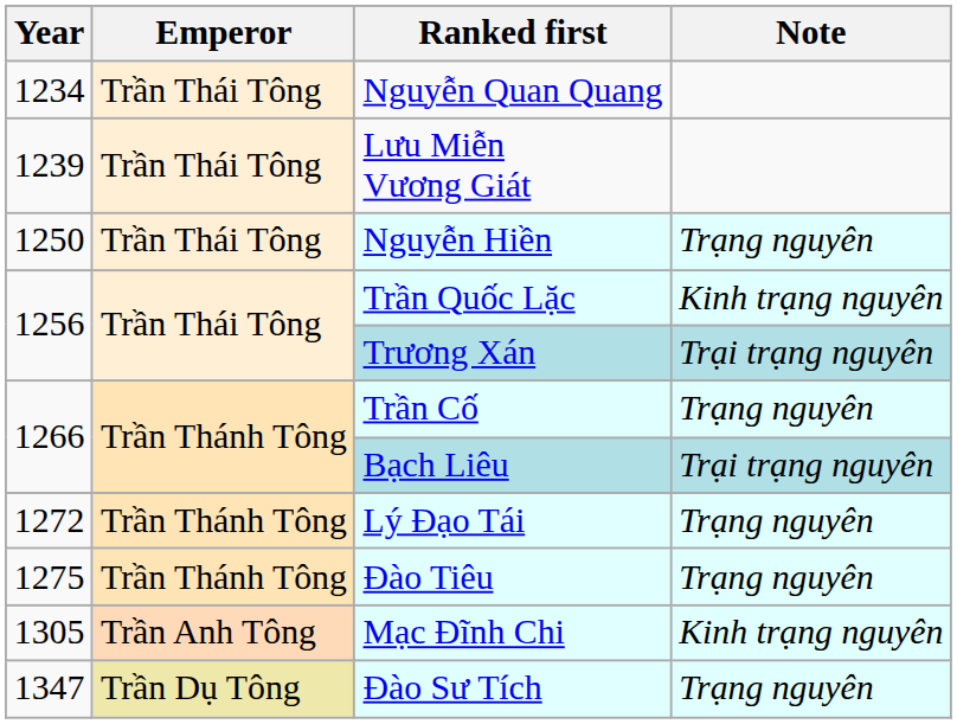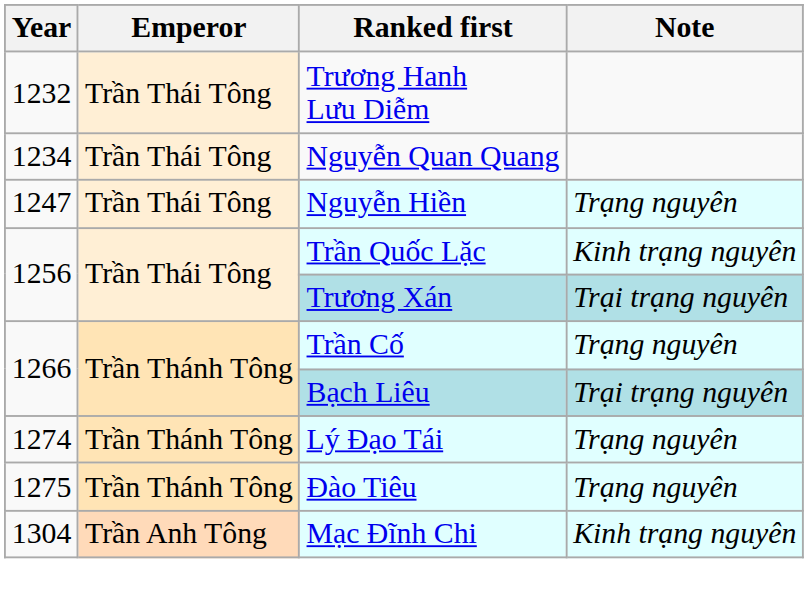+ row: 1232 | Trần Thái Tông | Trương Hanh Lưu Diễm
- row: 1239 | Trần Thái Tông | Lưu Miễn Vương Giát
Nguyễn Hiền | Year: 1250 -> 1247
Lý Đạo Tái | Year: 1272 -> 1274
Mạc Đĩnh Chi | Year: 1305 -> 1304
- row: 1347 | Trần Dụ Tông | Đào Sư Tích | Trạng nguyên
